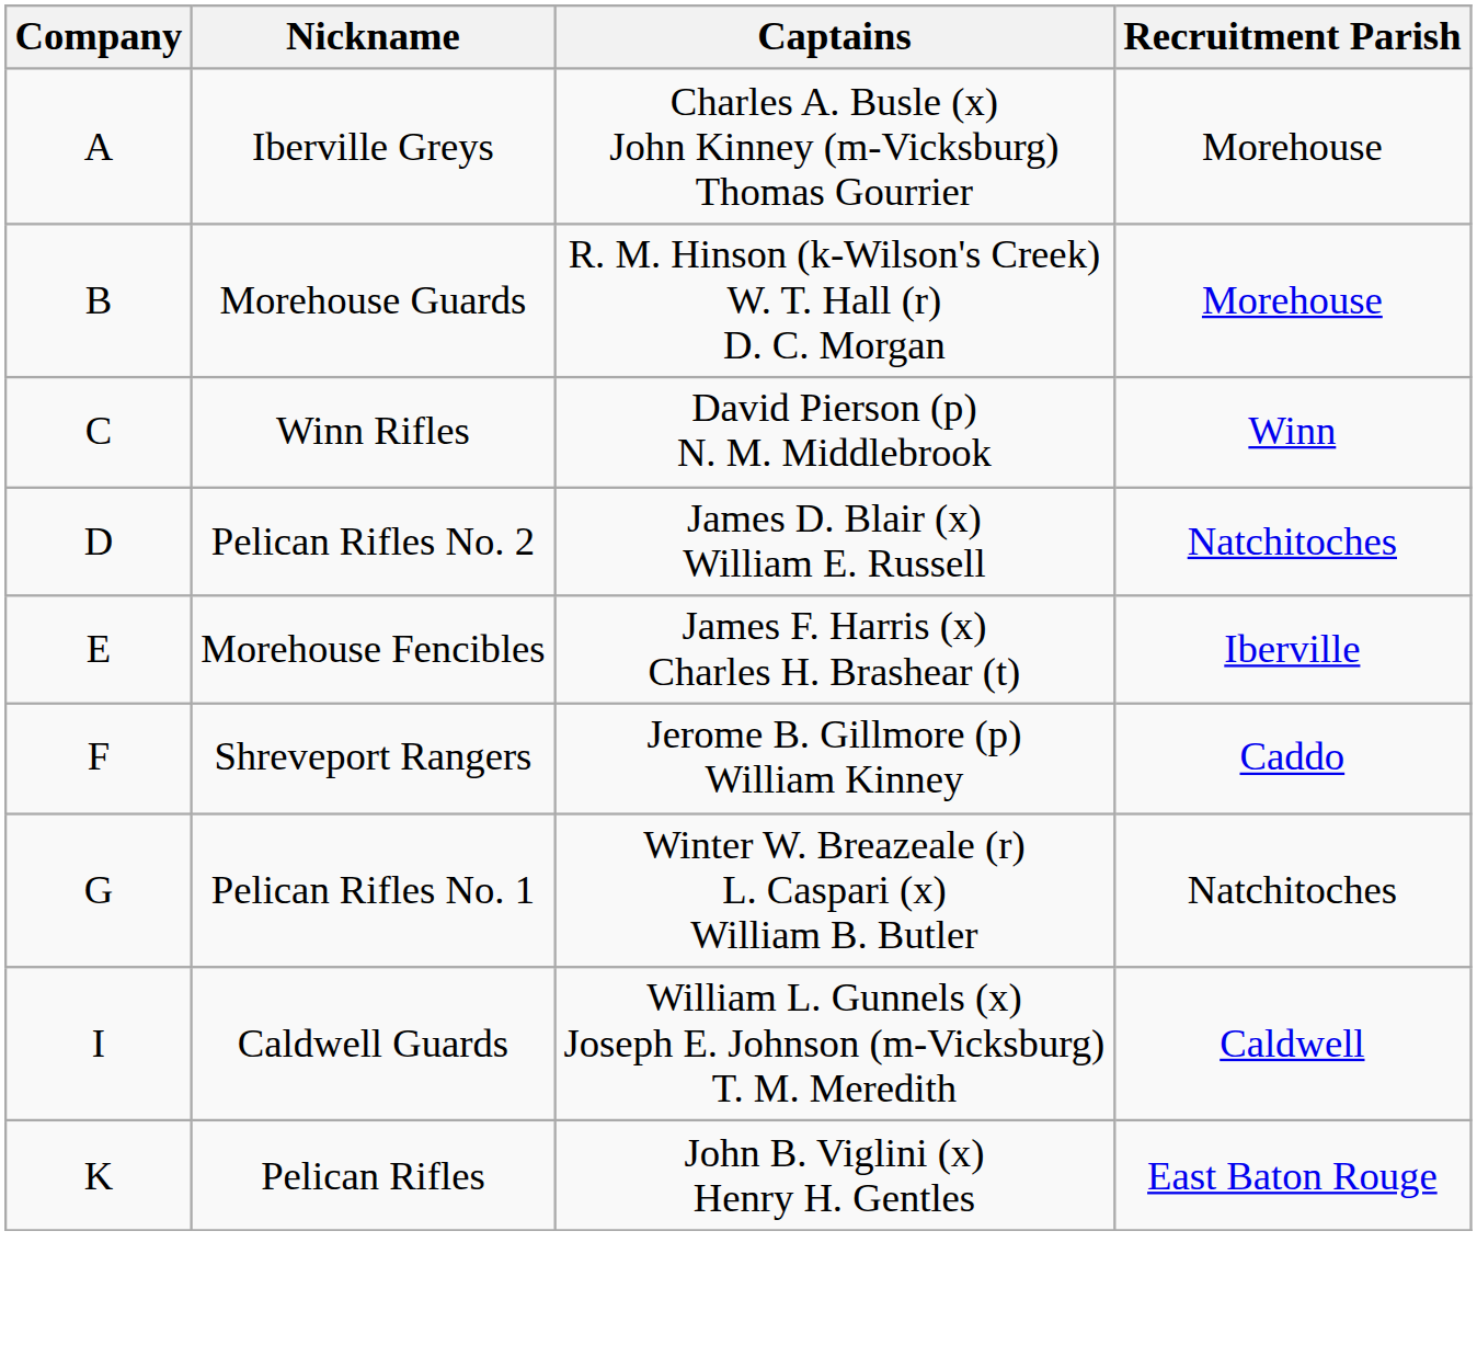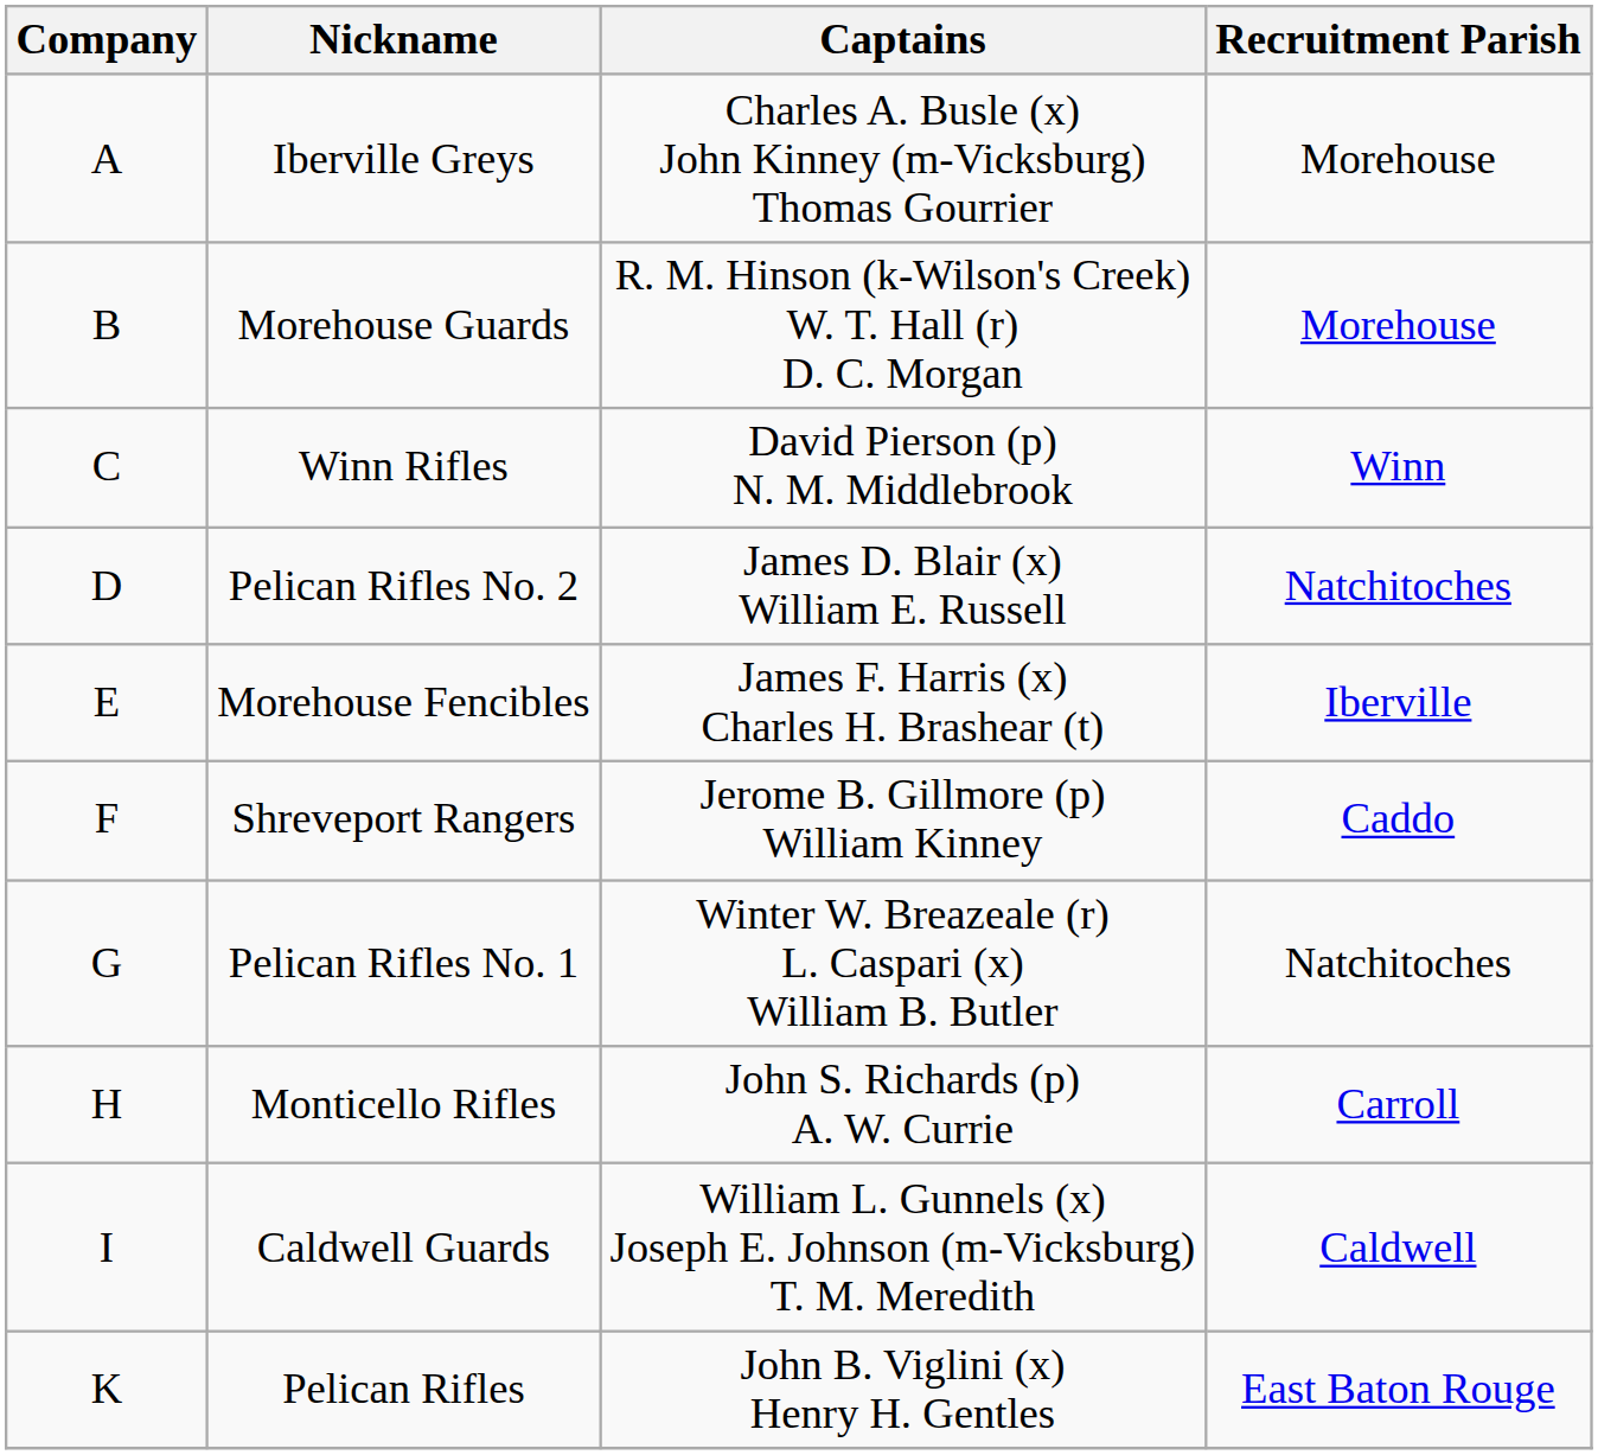+ row: H | Monticello Rifles | John S. Richards (p) A. W. Currie | Carroll
